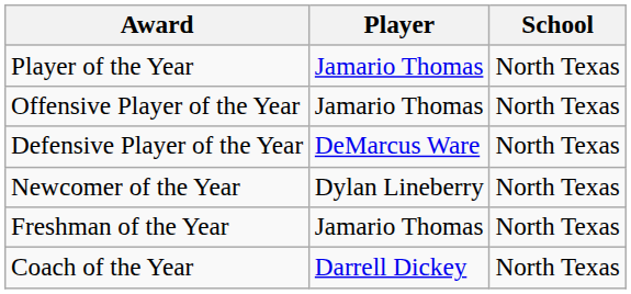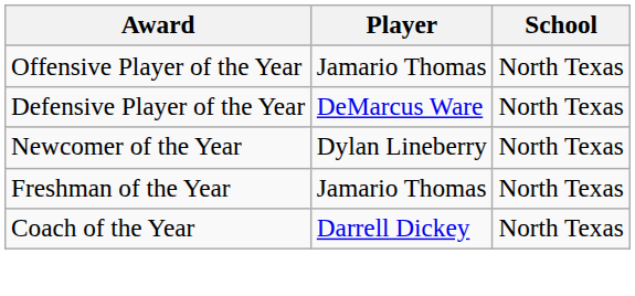- row: Player of the Year | Jamario Thomas | North Texas
